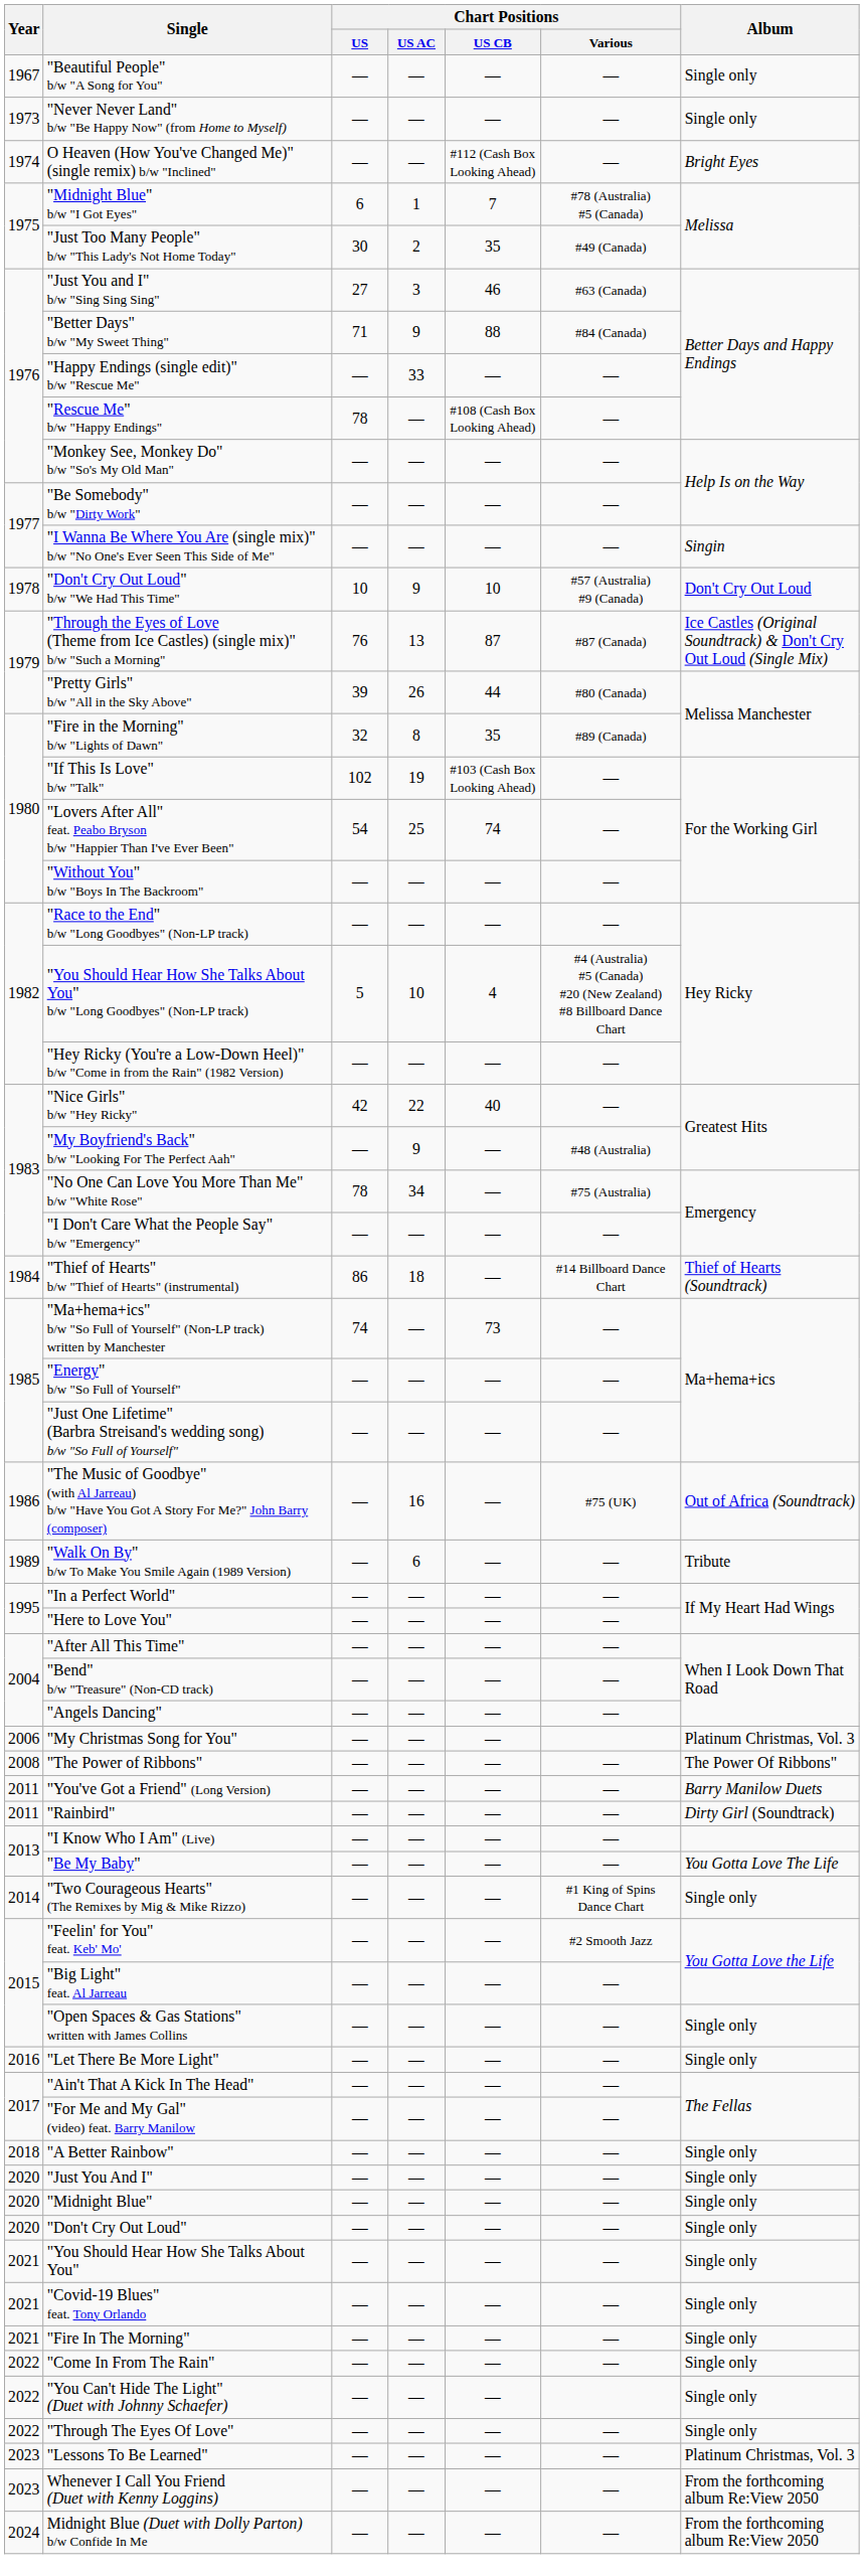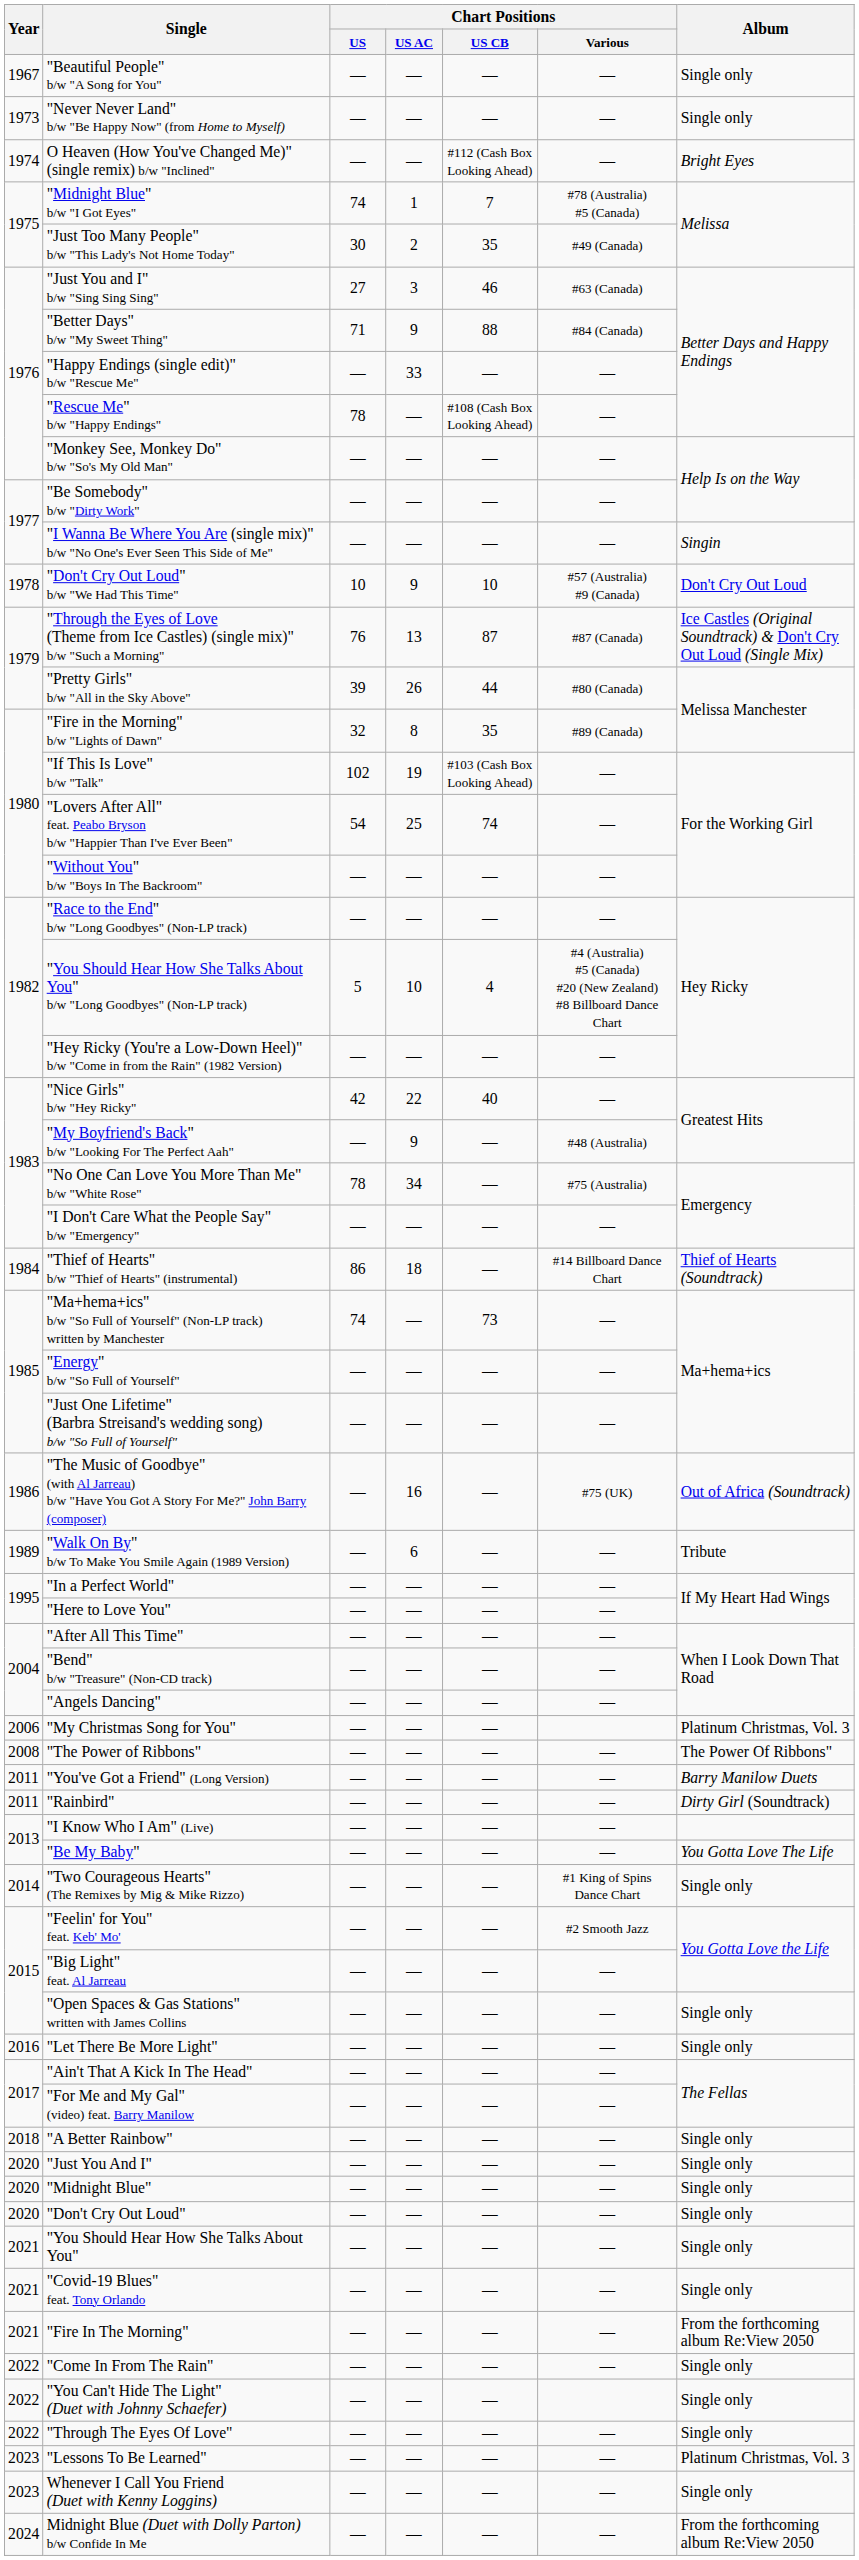"Midnight Blue" b/w "I Got Eyes" | Chart Positions / US: 6 -> 74
"Fire In The Morning" | Album: Single only -> From the forthcoming album Re:View 2050
Whenever I Call You Friend (Duet with Kenny Loggins) | Album: From the forthcoming album Re:View 2050 -> Single only
